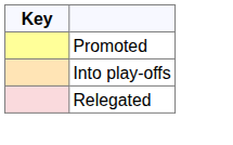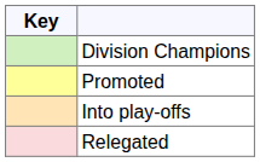+ row: Division Champions
